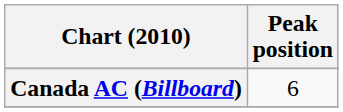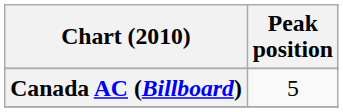Canada AC (Billboard) | Peak position: 6 -> 5
